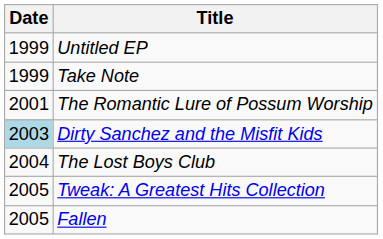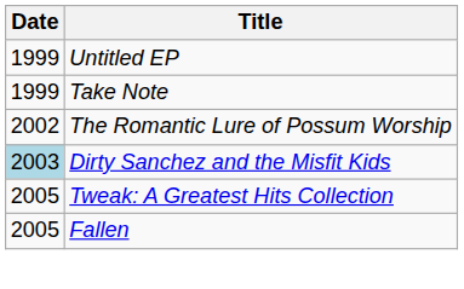The Romantic Lure of Possum Worship | Date: 2001 -> 2002
- row: 2004 | The Lost Boys Club
